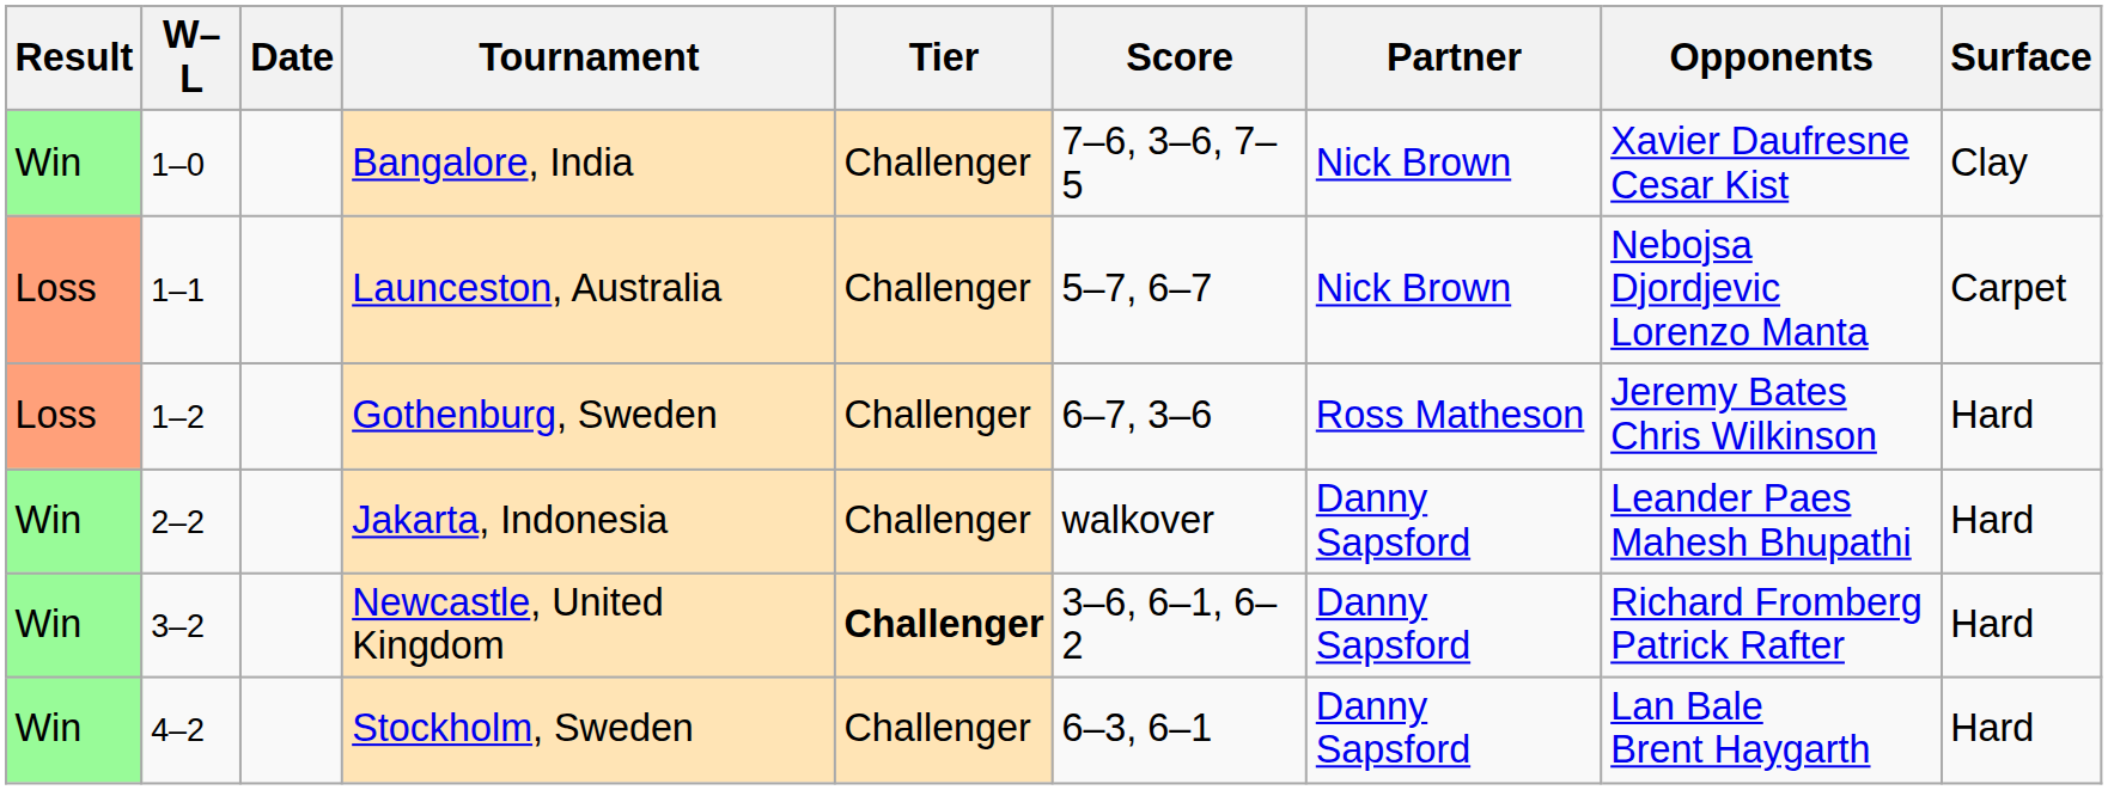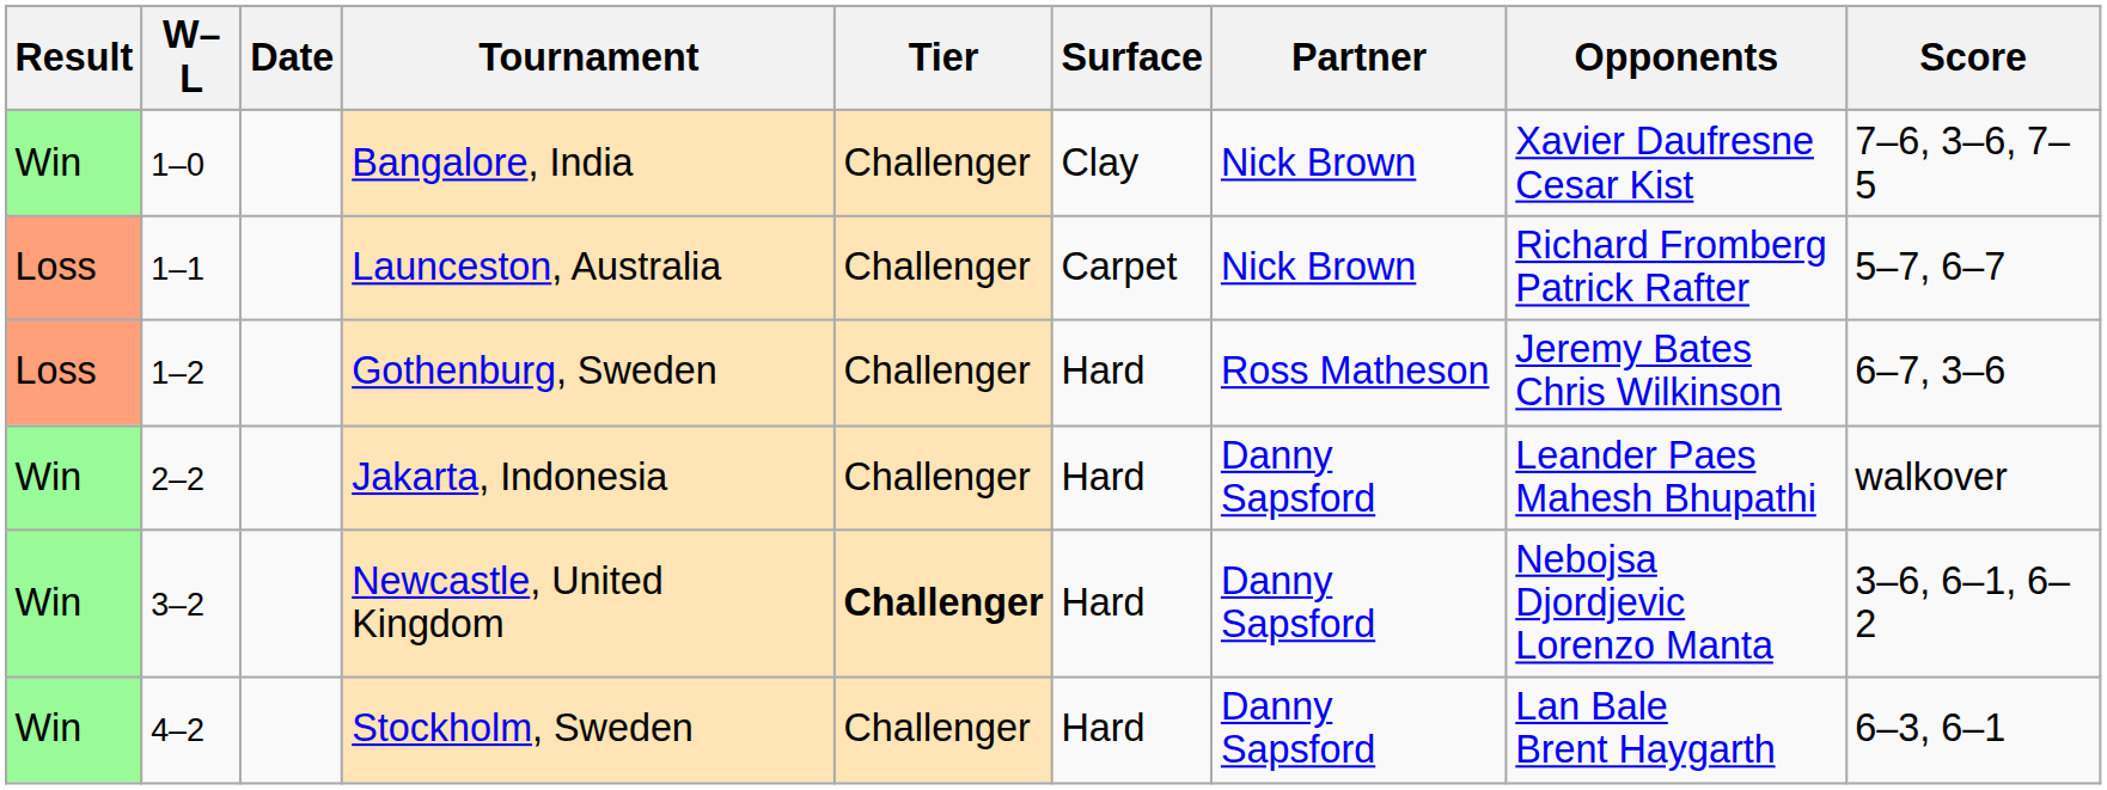columns swapped: Surface <-> Score
Launceston, Australia | Opponents: Nebojsa Djordjevic Lorenzo Manta -> Richard Fromberg Patrick Rafter
Newcastle, United Kingdom | Opponents: Richard Fromberg Patrick Rafter -> Nebojsa Djordjevic Lorenzo Manta
